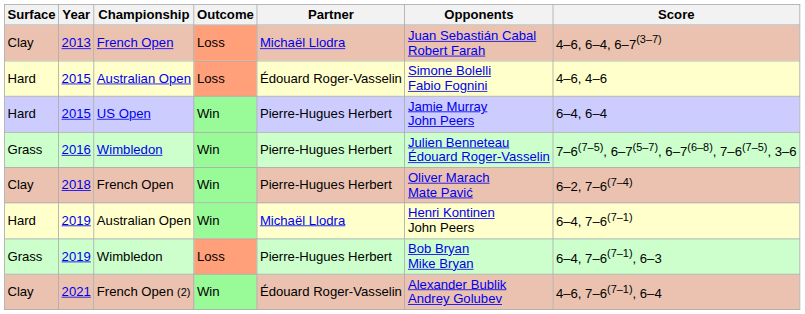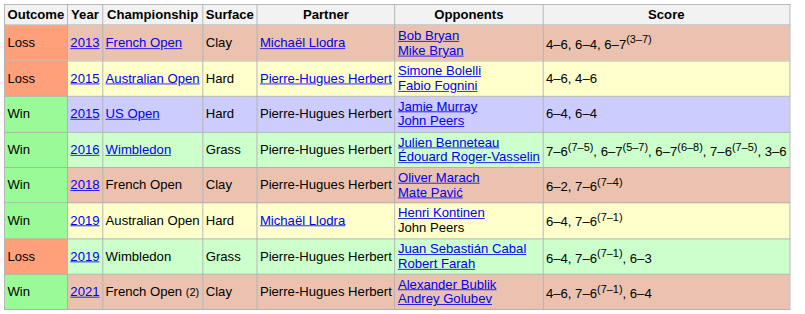columns swapped: Outcome <-> Surface
2013 | Opponents: Juan Sebastián Cabal Robert Farah -> Bob Bryan Mike Bryan
2015 / Australian Open | Partner: Édouard Roger-Vasselin -> Pierre-Hugues Herbert
2019 / Wimbledon | Opponents: Bob Bryan Mike Bryan -> Juan Sebastián Cabal Robert Farah
2021 | Partner: Édouard Roger-Vasselin -> Pierre-Hugues Herbert
